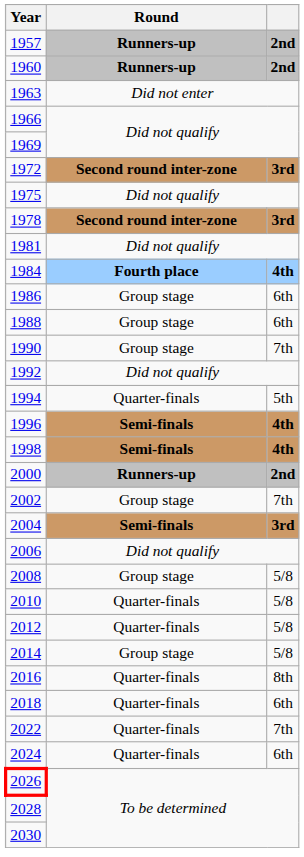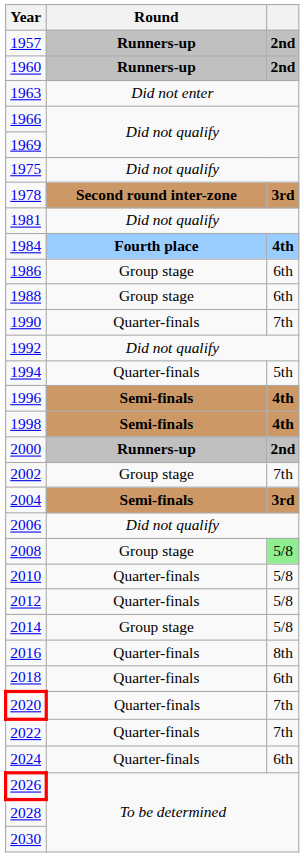- row: 1972 | Second round inter-zone | 3rd
1990 | Round: Group stage -> Quarter-finals
2008 | column 3: no background -> lightgreen background
+ row: 2020 | Quarter-finals | 7th
